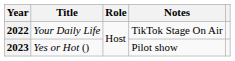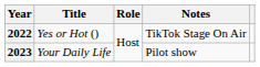2022 | Title: Your Daily Life -> Yes or Hot ()
2023 | Title: Yes or Hot () -> Your Daily Life
